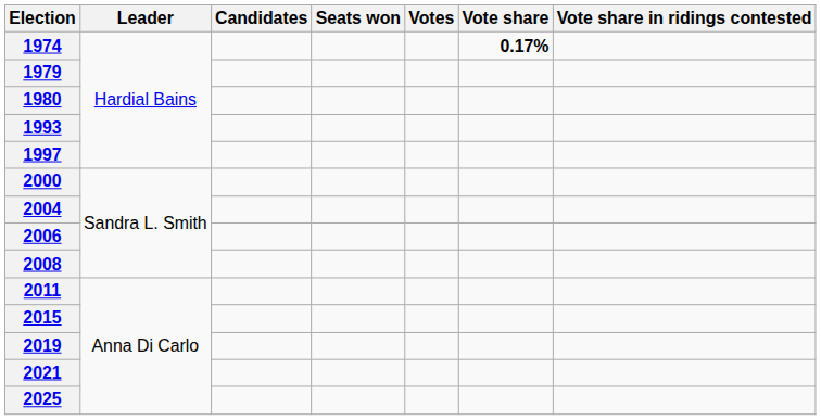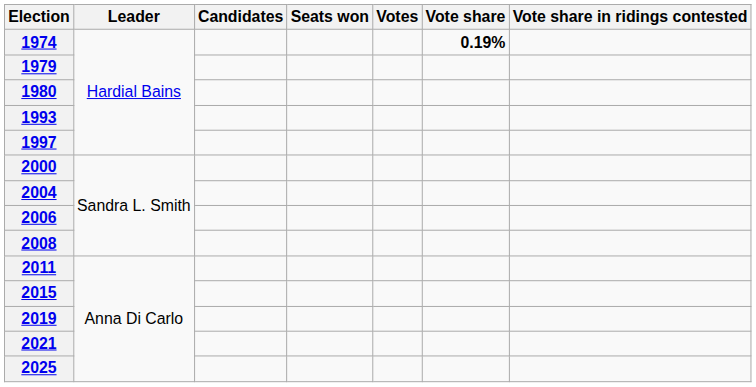1974 | Vote share: 0.17% -> 0.19%
